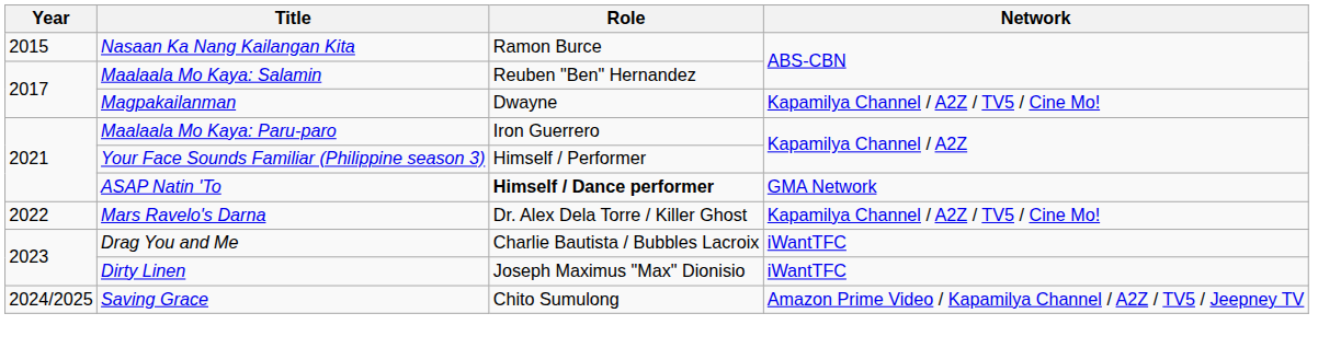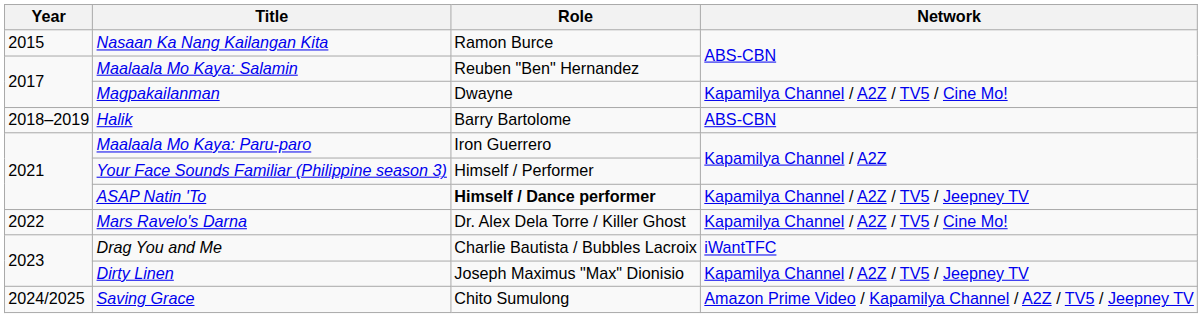+ row: 2018–2019 | Halik | Barry Bartolome | ABS-CBN
ASAP Natin 'To | Network: GMA Network -> Kapamilya Channel / A2Z / TV5 / Jeepney TV
Dirty Linen | Network: iWantTFC -> Kapamilya Channel / A2Z / TV5 / Jeepney TV
